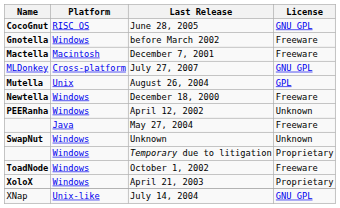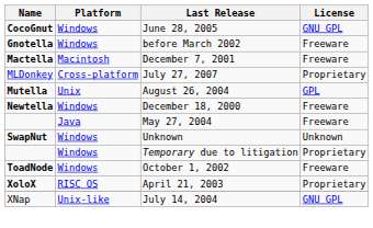June 28, 2005 | Platform: RISC OS -> Windows
July 27, 2007 | License: GNU GPL -> Proprietary
- row: PEERanha | Windows | April 12, 2002 | Unknown
April 21, 2003 | Platform: Windows -> RISC OS
